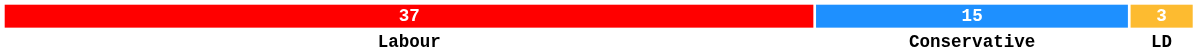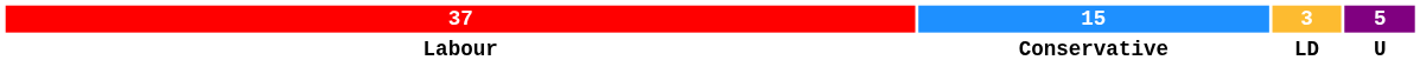+ column: 5 | U
